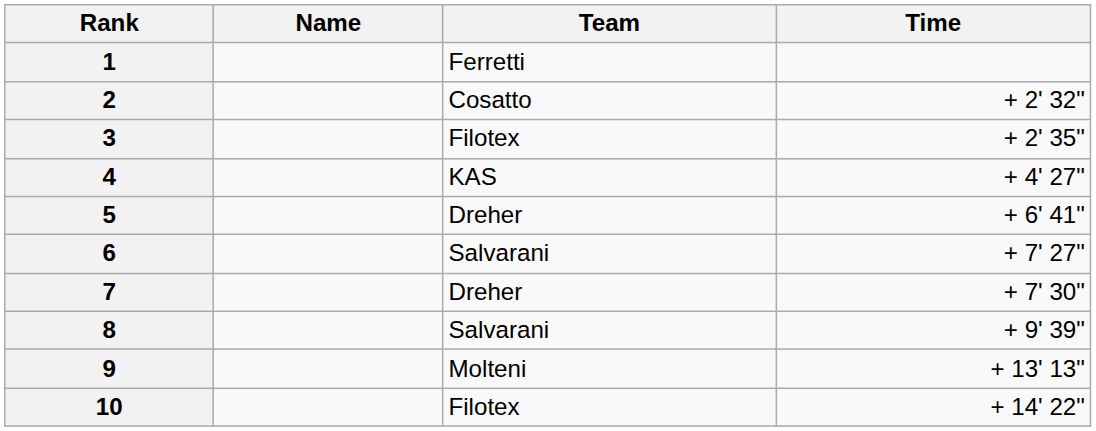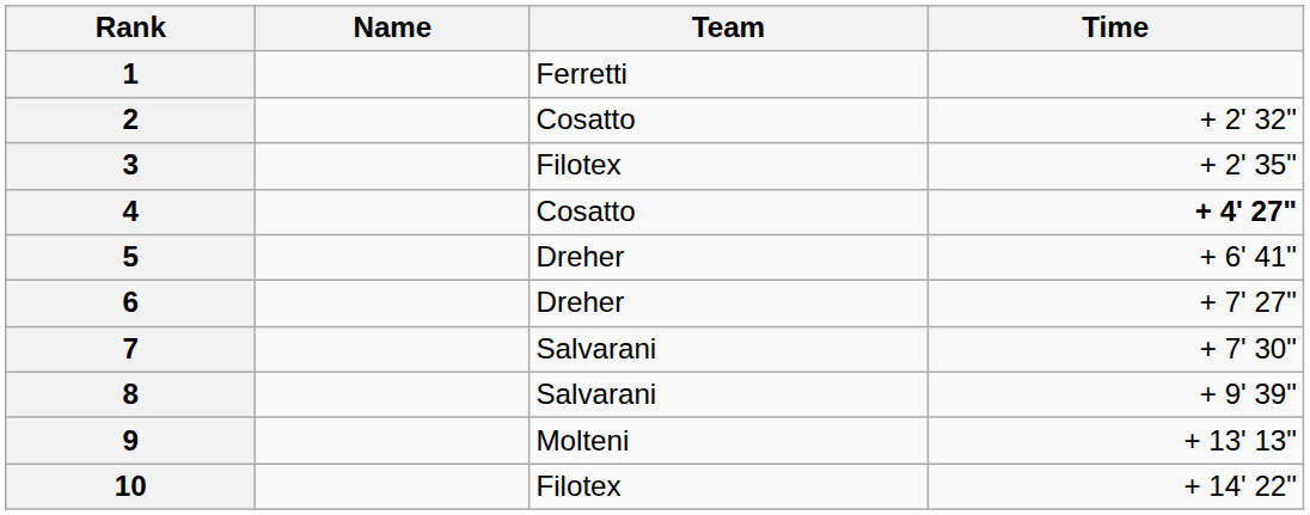4 | Team: KAS -> Cosatto
4 | Time: normal -> bold
6 | Team: Salvarani -> Dreher
7 | Team: Dreher -> Salvarani
